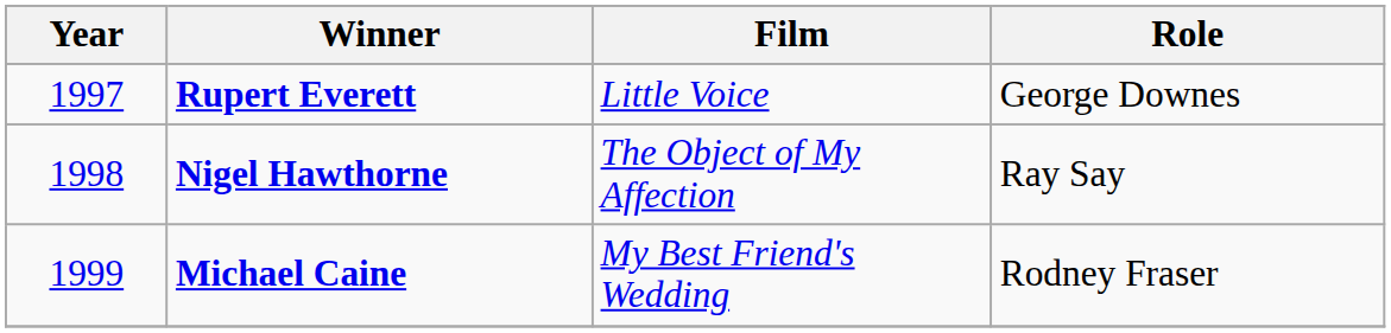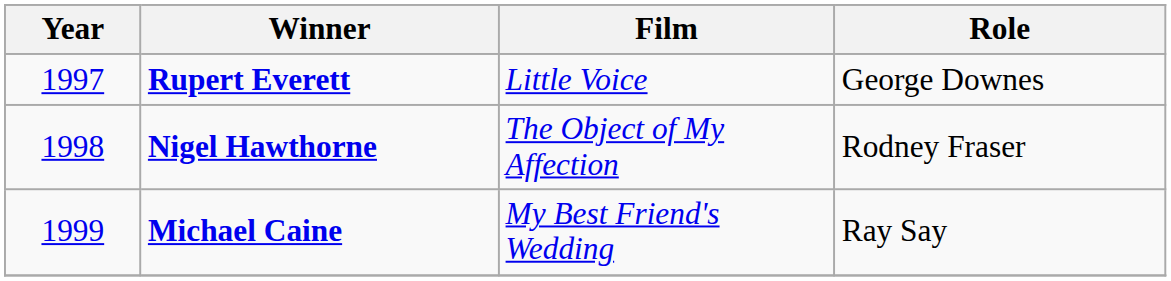Nigel Hawthorne | Role: Ray Say -> Rodney Fraser
Michael Caine | Role: Rodney Fraser -> Ray Say
